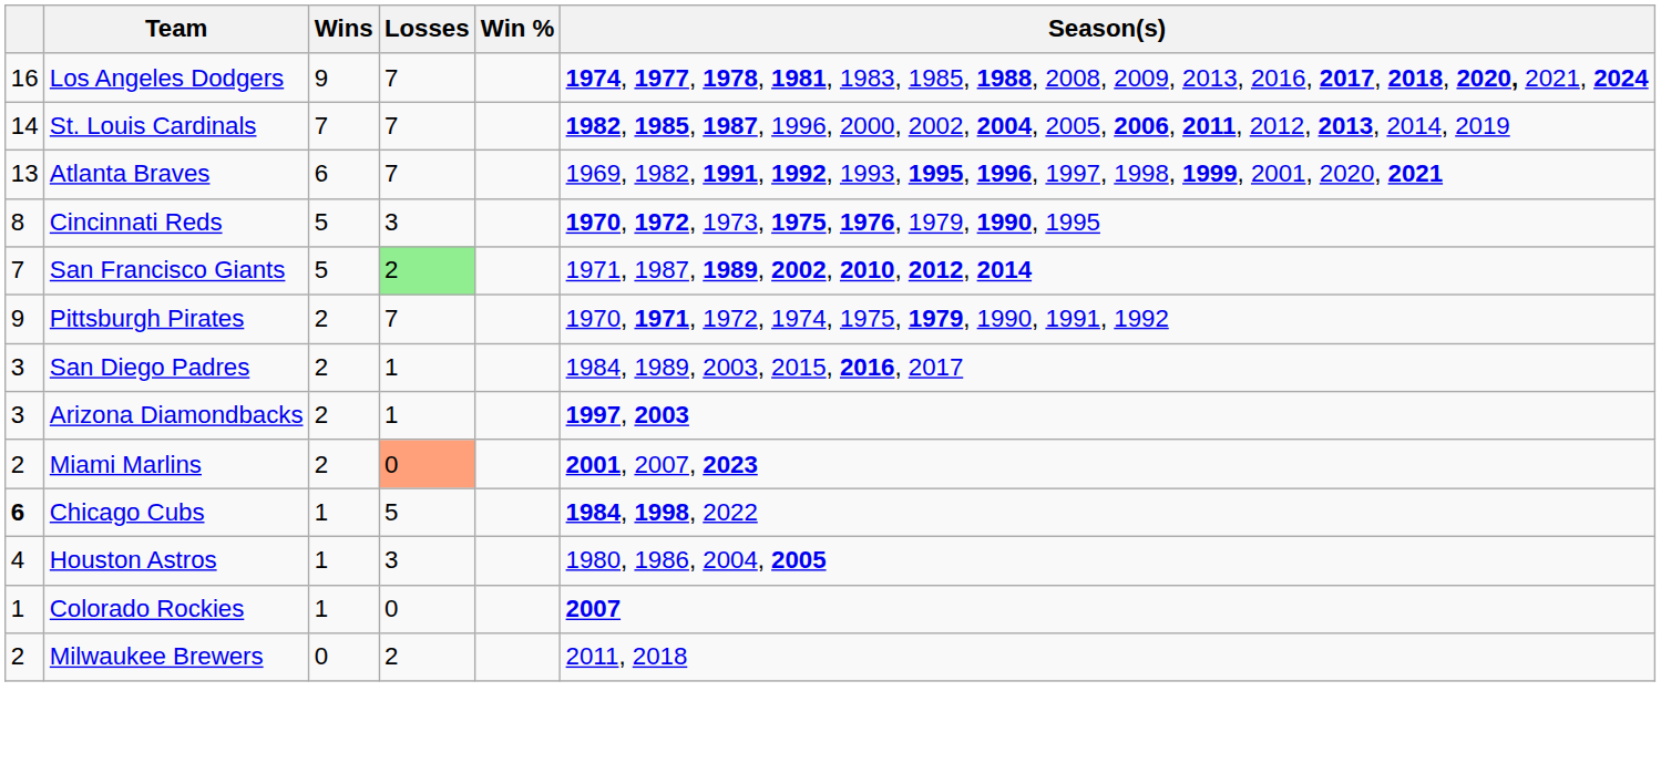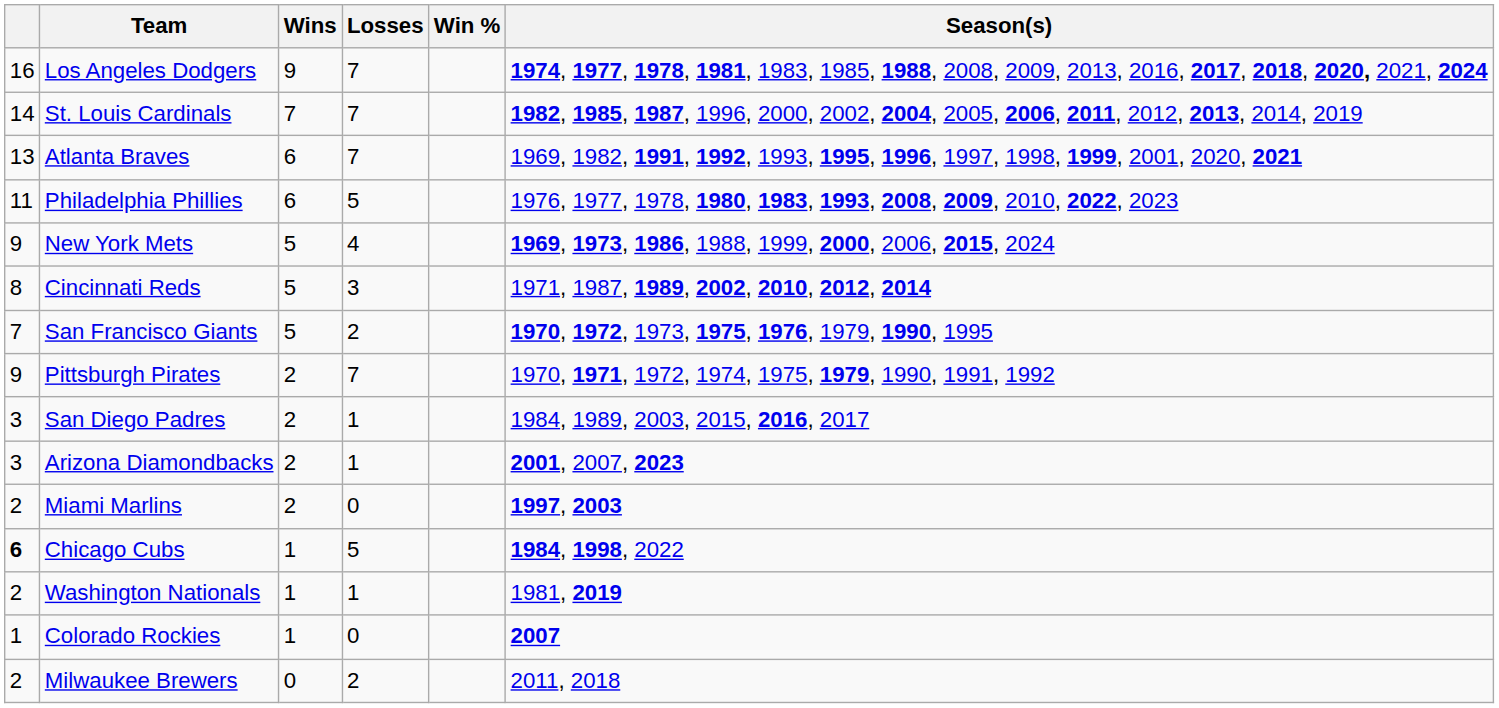+ row: 11 | Philadelphia Phillies | 6 | 5 | 1976, 1977, 1978, 1980, 1983, 1993, 2008, 2009, 2010, 2022, 2023
+ row: 9 | New York Mets | 5 | 4 | 1969, 1973, 1986, 1988, 1999, 2000, 2006, 2015, 2024
Cincinnati Reds | Season(s): 1970, 1972, 1973, 1975, 1976, 1979, 1990, 1995 -> 1971, 1987, 1989, 2002, 2010, 2012, 2014
San Francisco Giants | Losses: lightgreen background -> no background
San Francisco Giants | Season(s): 1971, 1987, 1989, 2002, 2010, 2012, 2014 -> 1970, 1972, 1973, 1975, 1976, 1979, 1990, 1995
Arizona Diamondbacks | Season(s): 1997, 2003 -> 2001, 2007, 2023
Miami Marlins | Losses: lightsalmon background -> no background
Miami Marlins | Season(s): 2001, 2007, 2023 -> 1997, 2003
- row: 4 | Houston Astros | 1 | 3 | 1980, 1986, 2004, 2005
+ row: 2 | Washington Nationals | 1 | 1 | 1981, 2019
